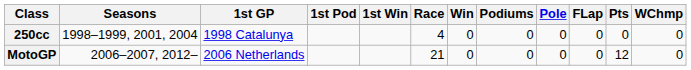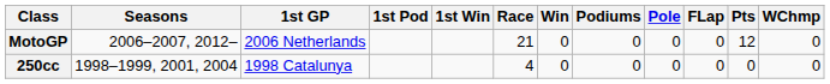rows swapped: 250cc <-> MotoGP
